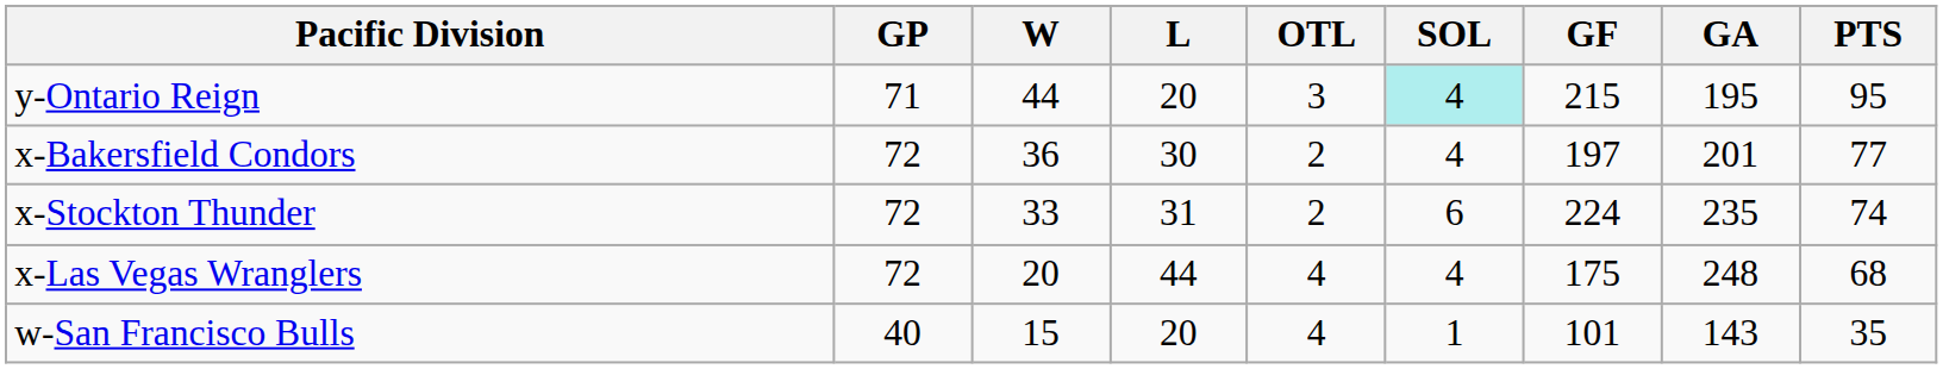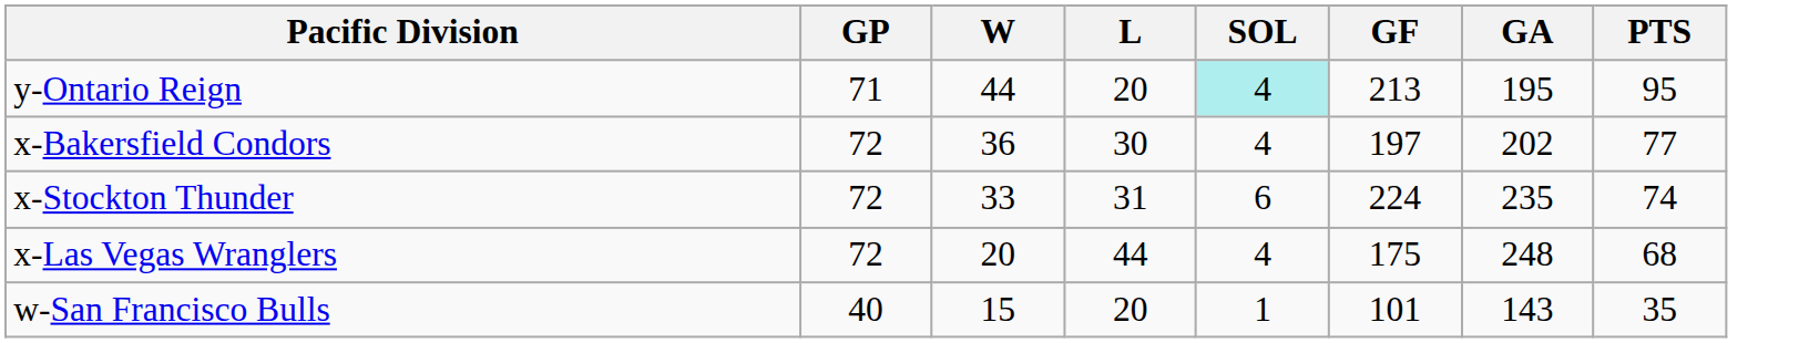- column: OTL | 3 | 2 | 2 | 4 | 4
y-Ontario Reign | GF: 215 -> 213
x-Bakersfield Condors | GA: 201 -> 202
